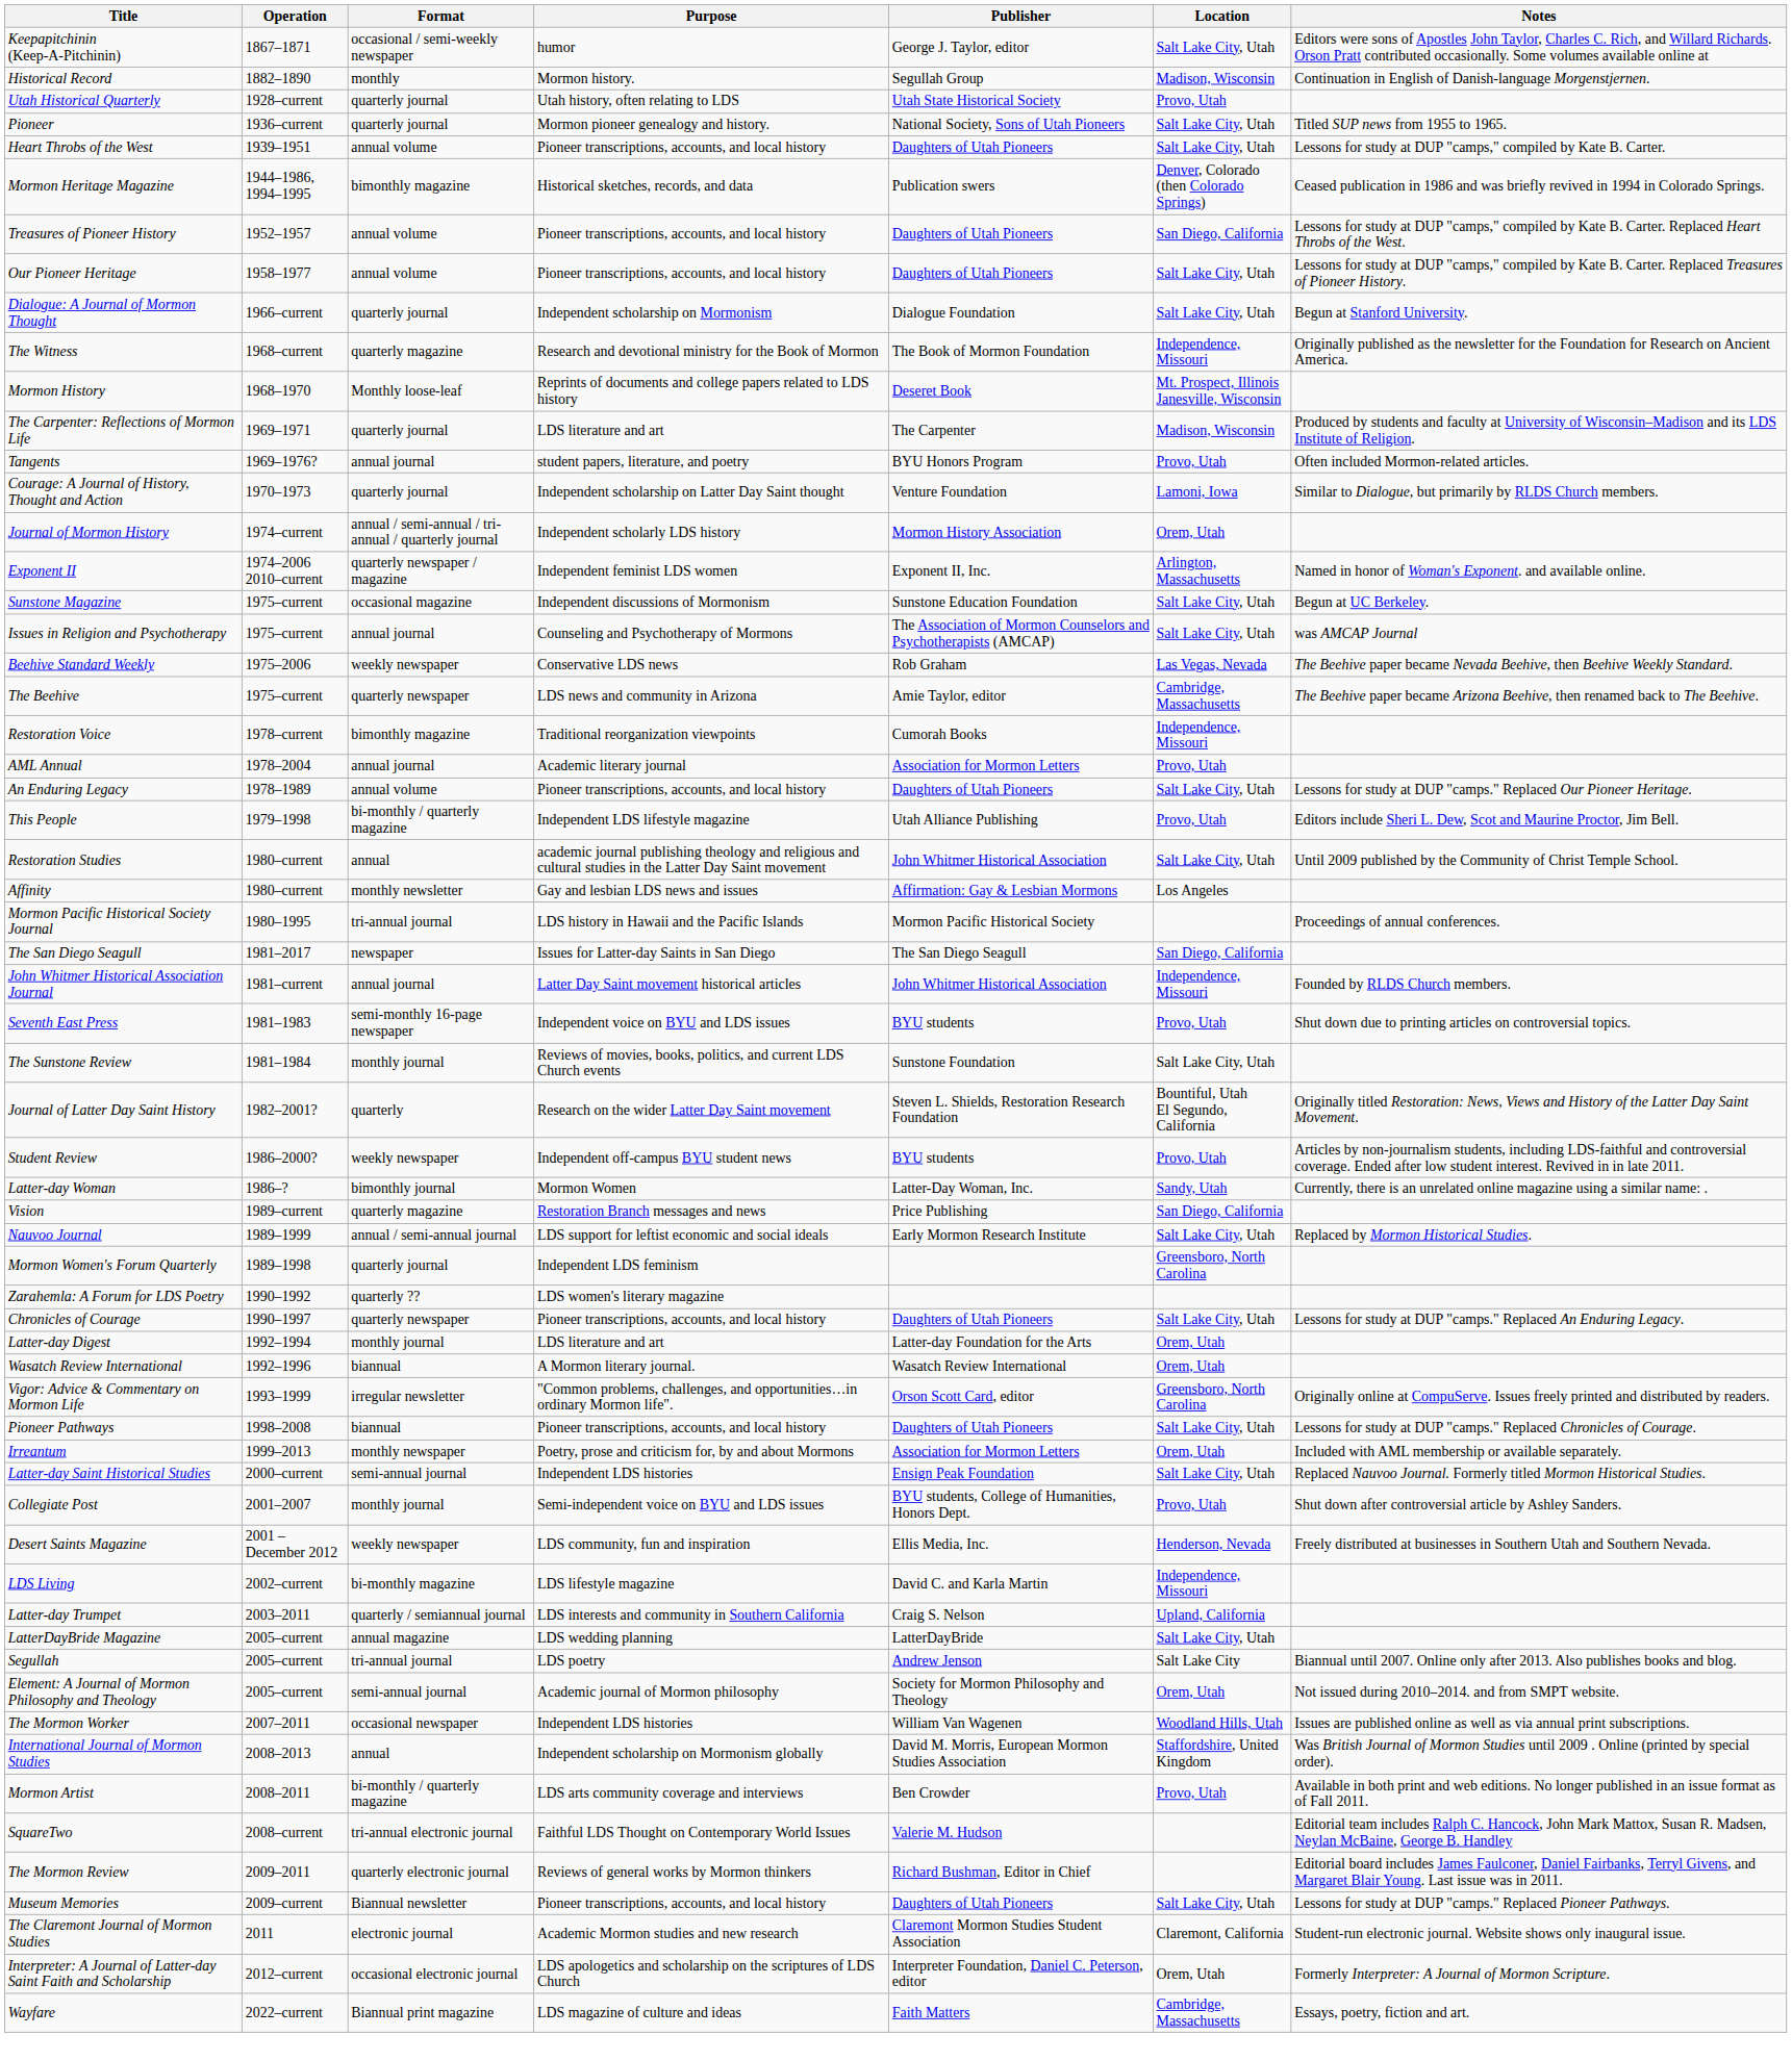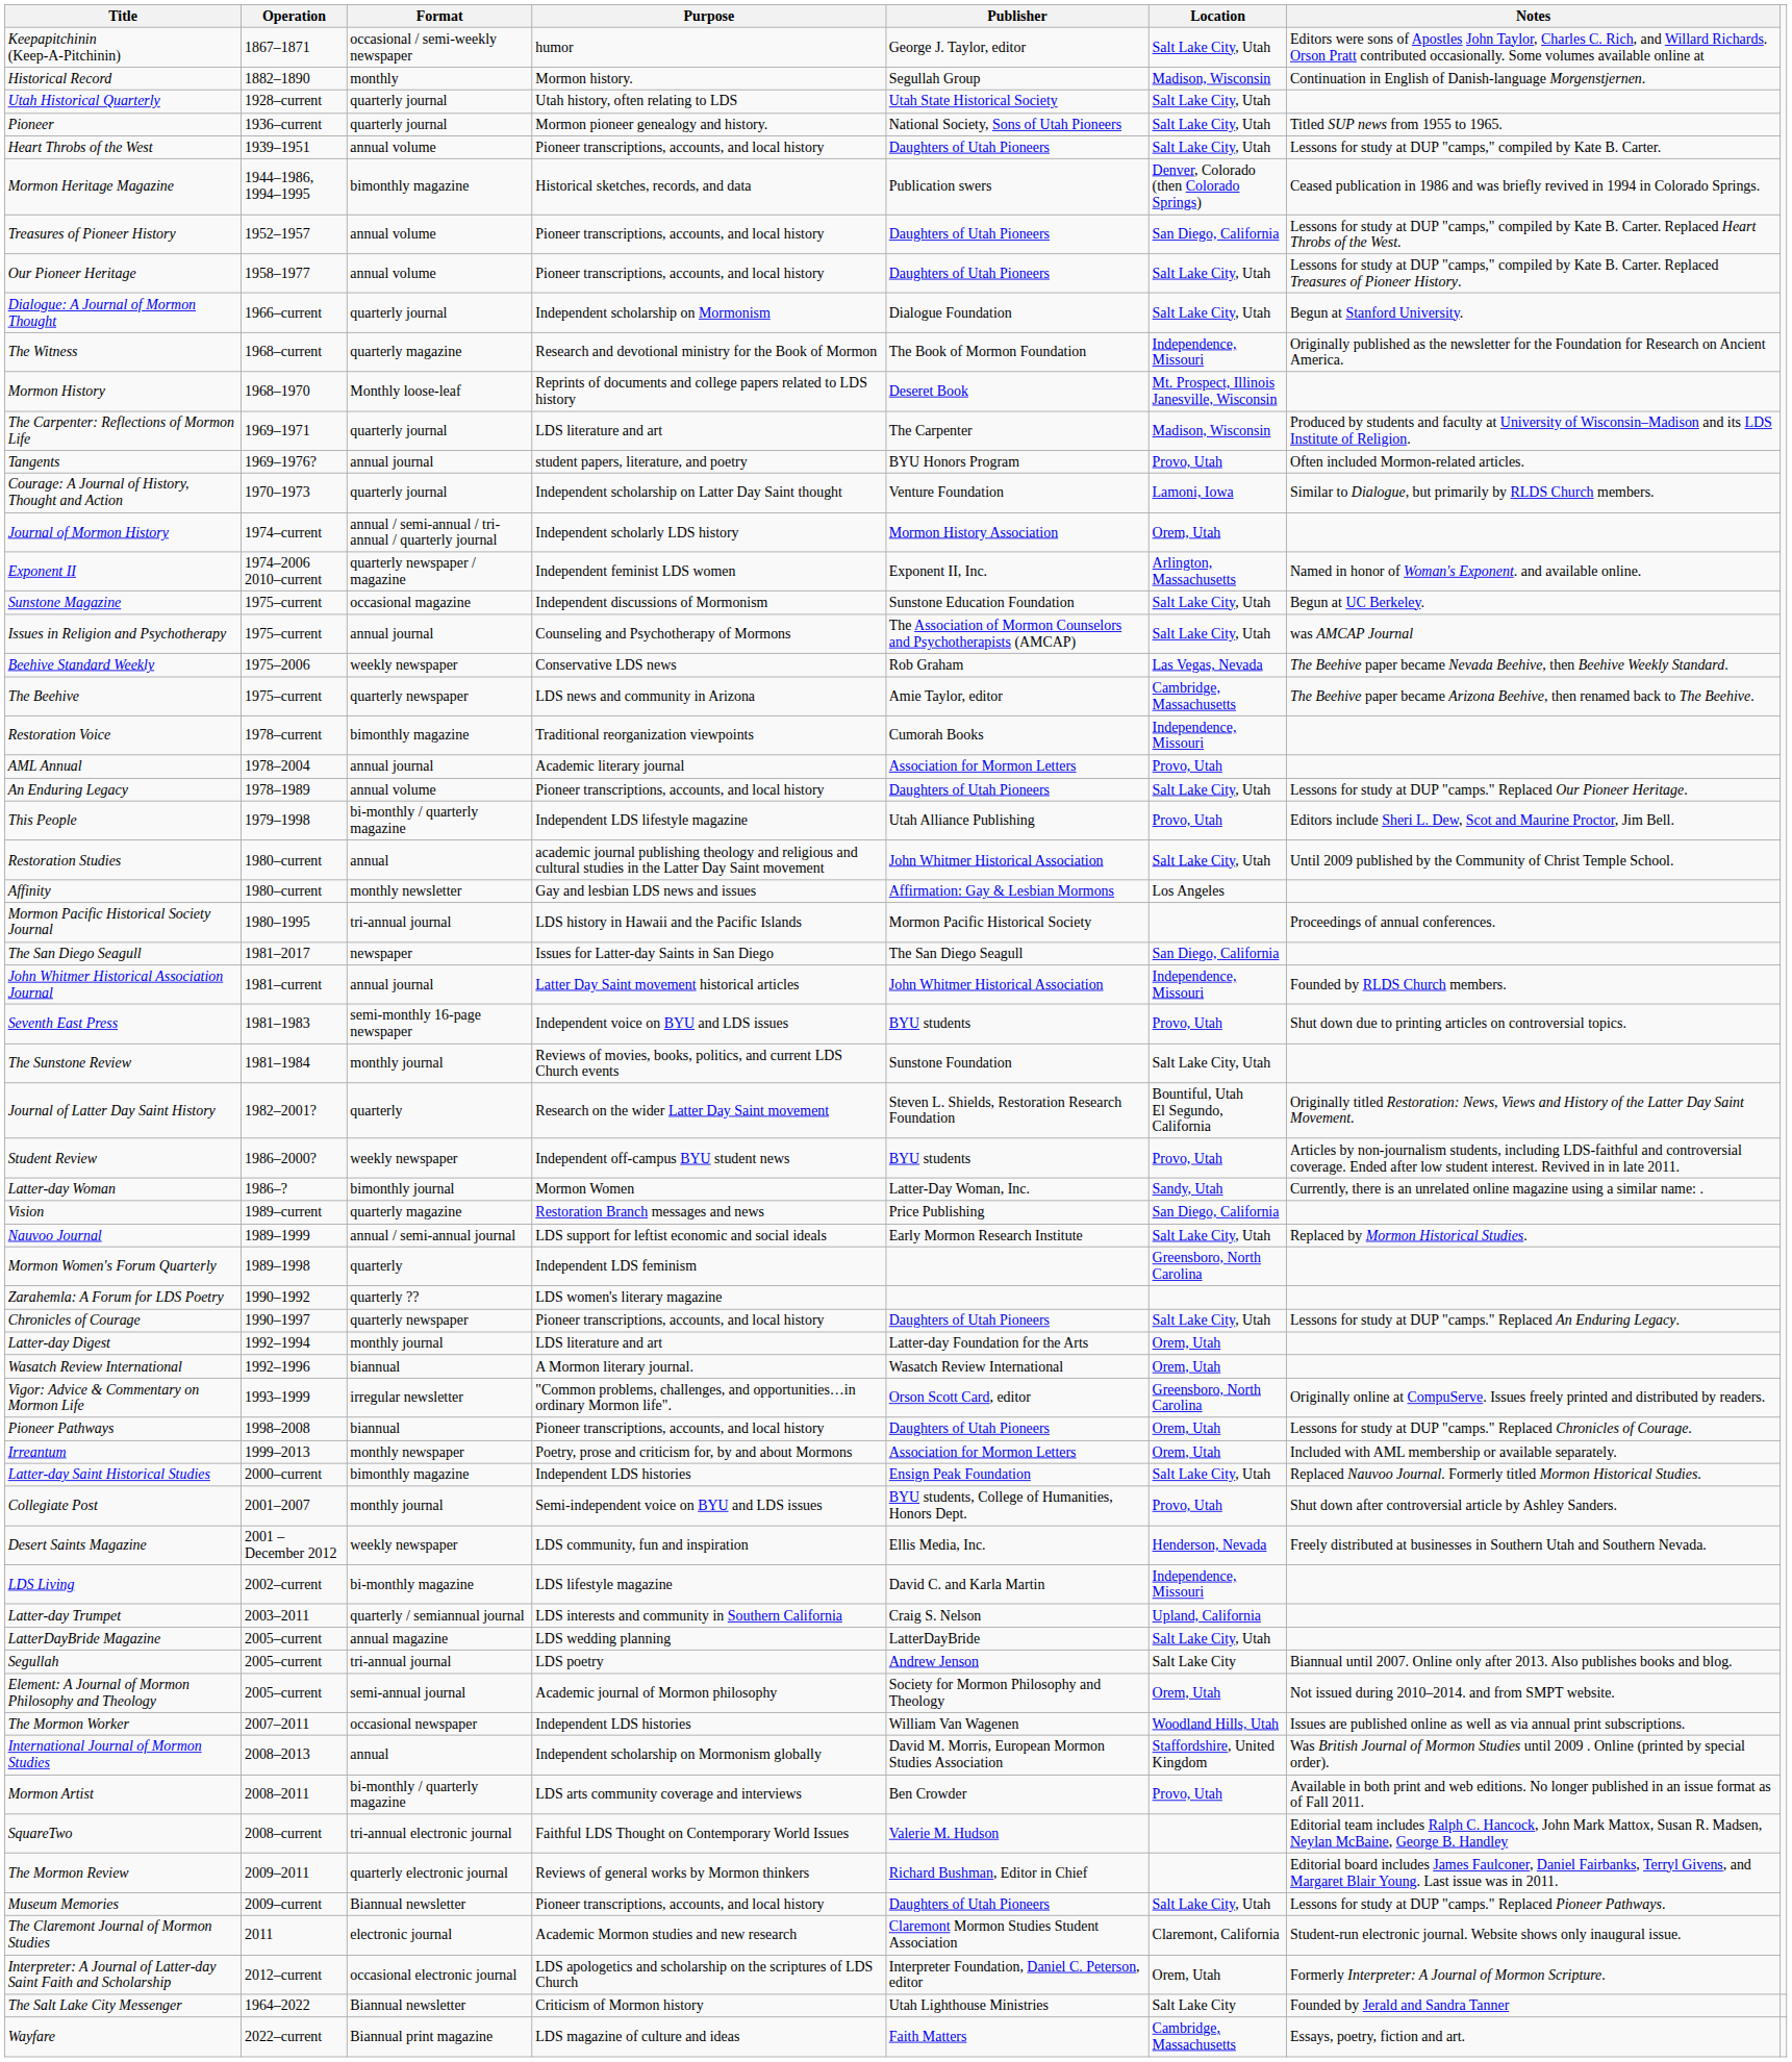Utah Historical Quarterly | Location: Provo, Utah -> Salt Lake City, Utah
Mormon Women's Forum Quarterly | Format: quarterly journal -> quarterly
Pioneer Pathways | Location: Salt Lake City, Utah -> Orem, Utah
Latter-day Saint Historical Studies | Format: semi-annual journal -> bimonthly magazine
+ row: The Salt Lake City Messenger | 1964–2022 | Biannual newsletter | Criticism of Mormon history | Utah Lighthouse Ministries | Salt Lake City | Founded by Jerald and Sandra Tanner
